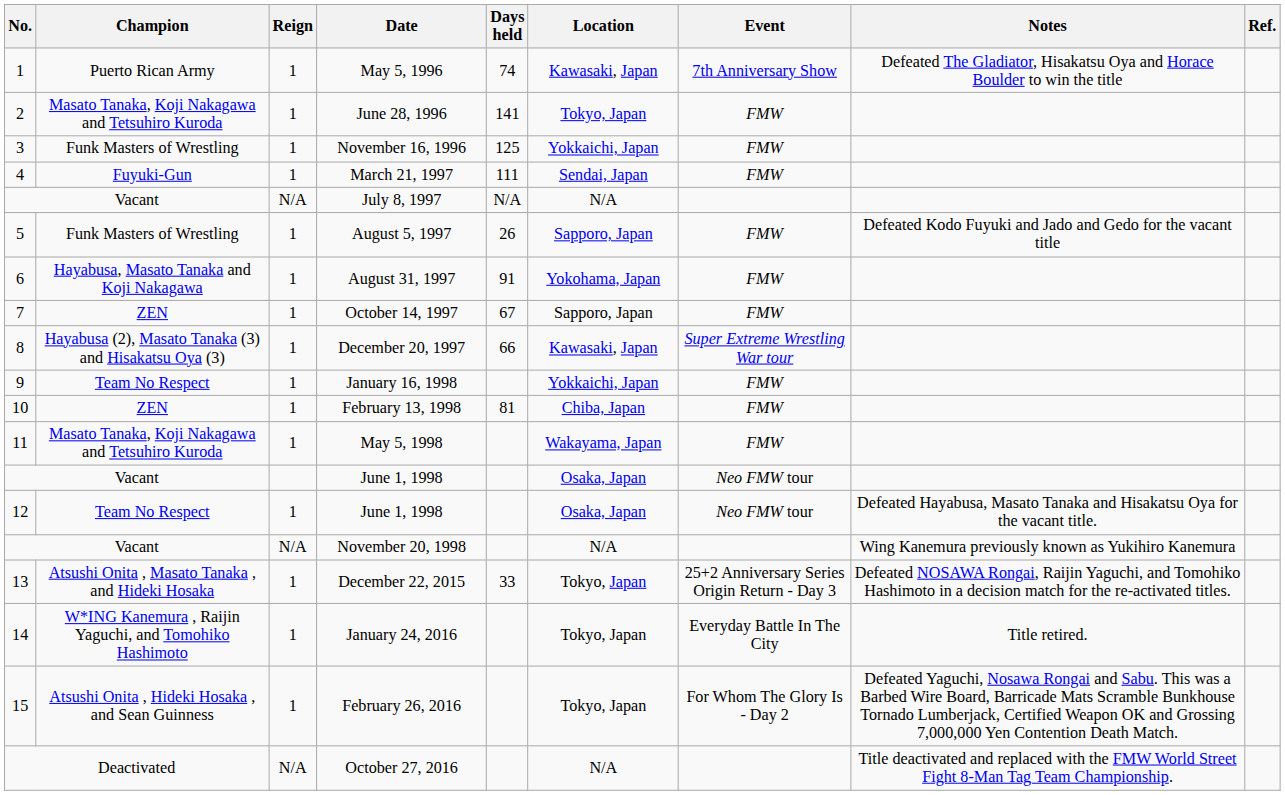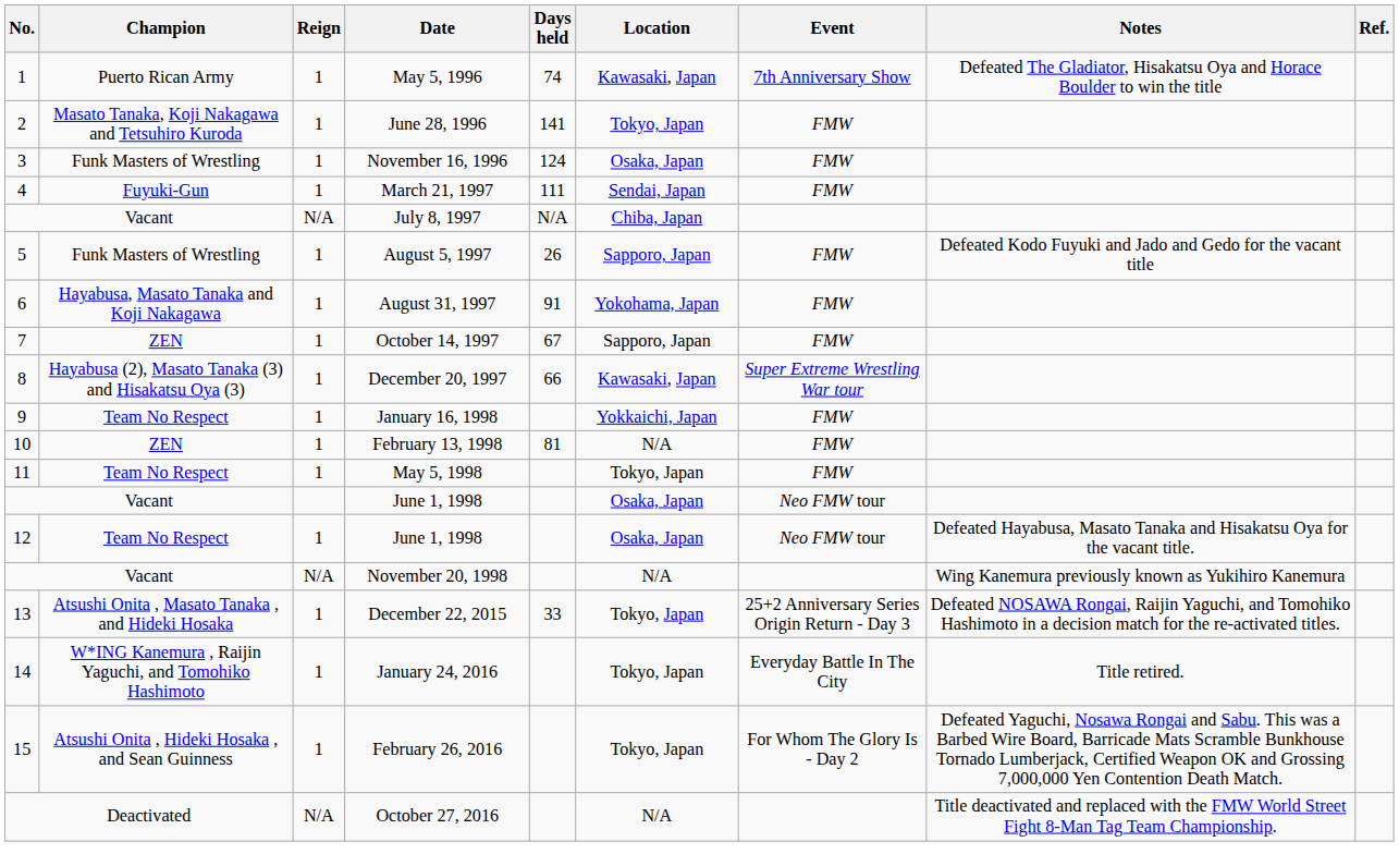November 16, 1996 | Days held: 125 -> 124
November 16, 1996 | Location: Yokkaichi, Japan -> Osaka, Japan
July 8, 1997 | Location: N/A -> Chiba, Japan
February 13, 1998 | Location: Chiba, Japan -> N/A
May 5, 1998 | Champion: Masato Tanaka, Koji Nakagawa and Tetsuhiro Kuroda -> Team No Respect
May 5, 1998 | Location: Wakayama, Japan -> Tokyo, Japan
